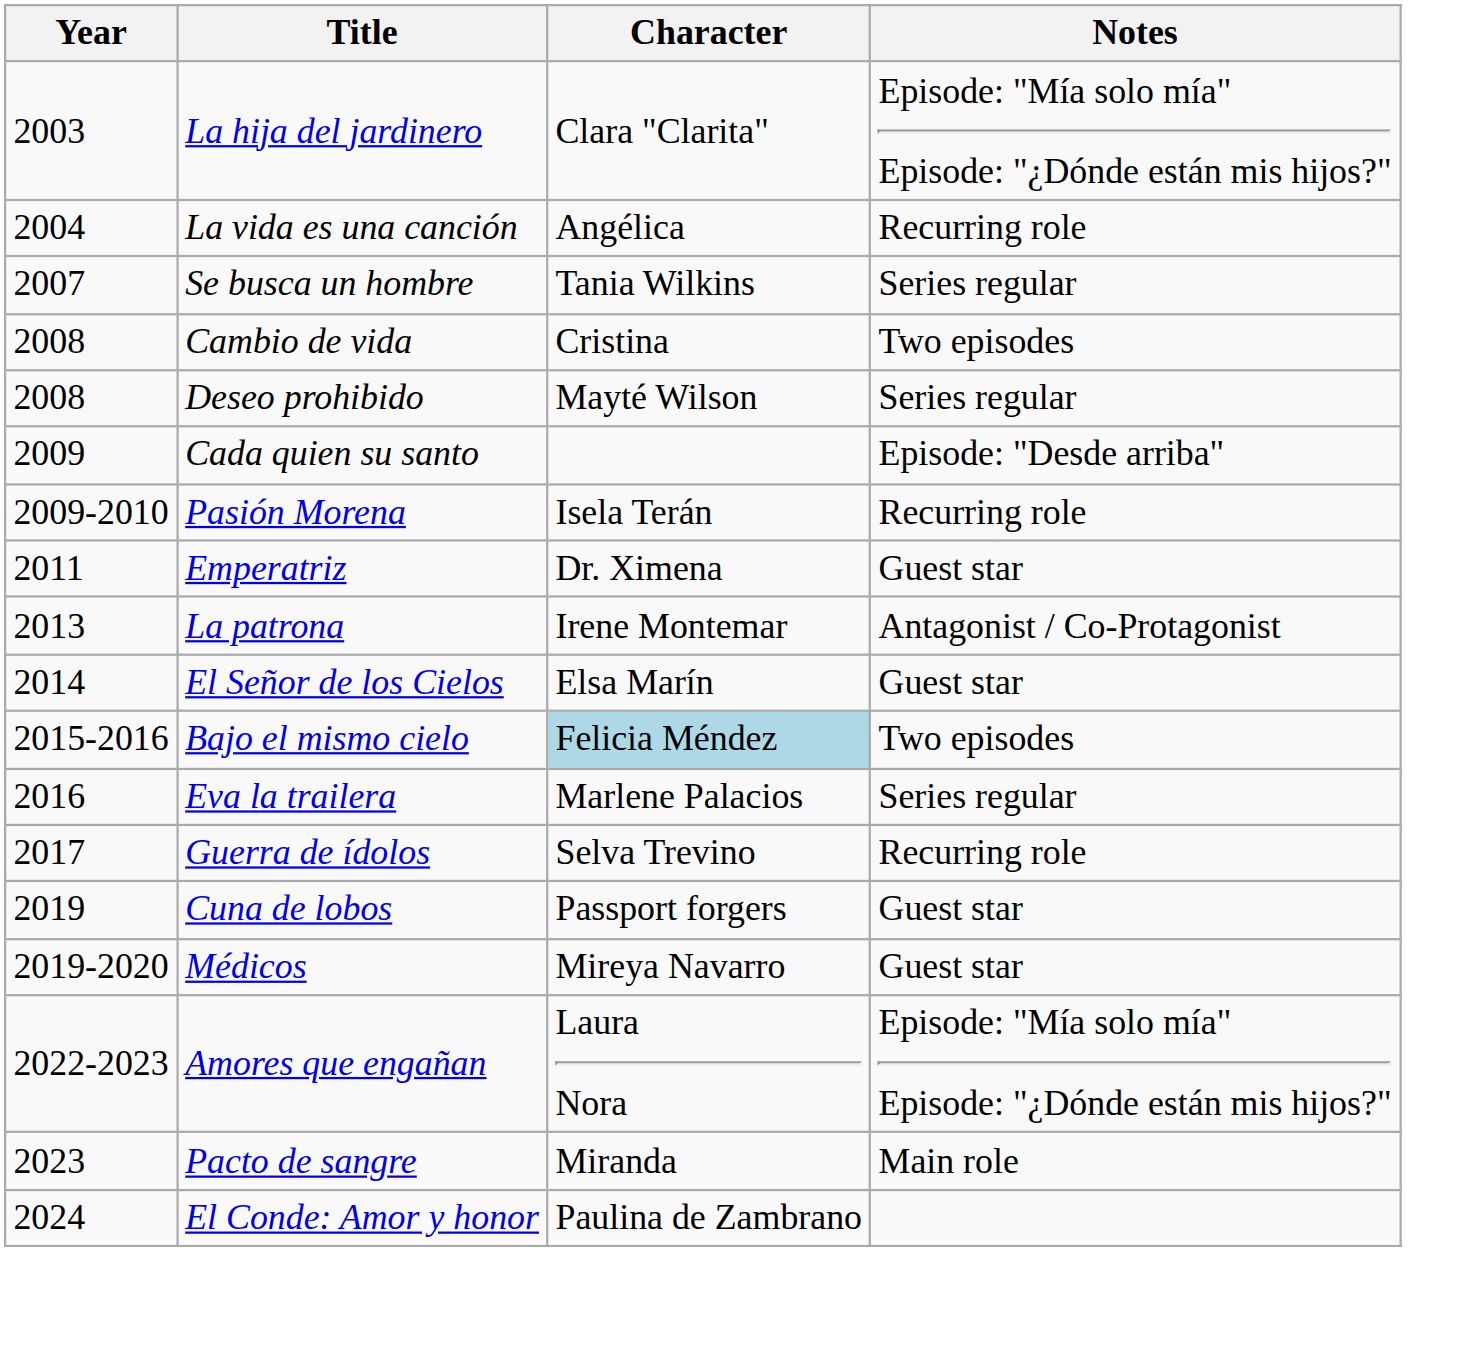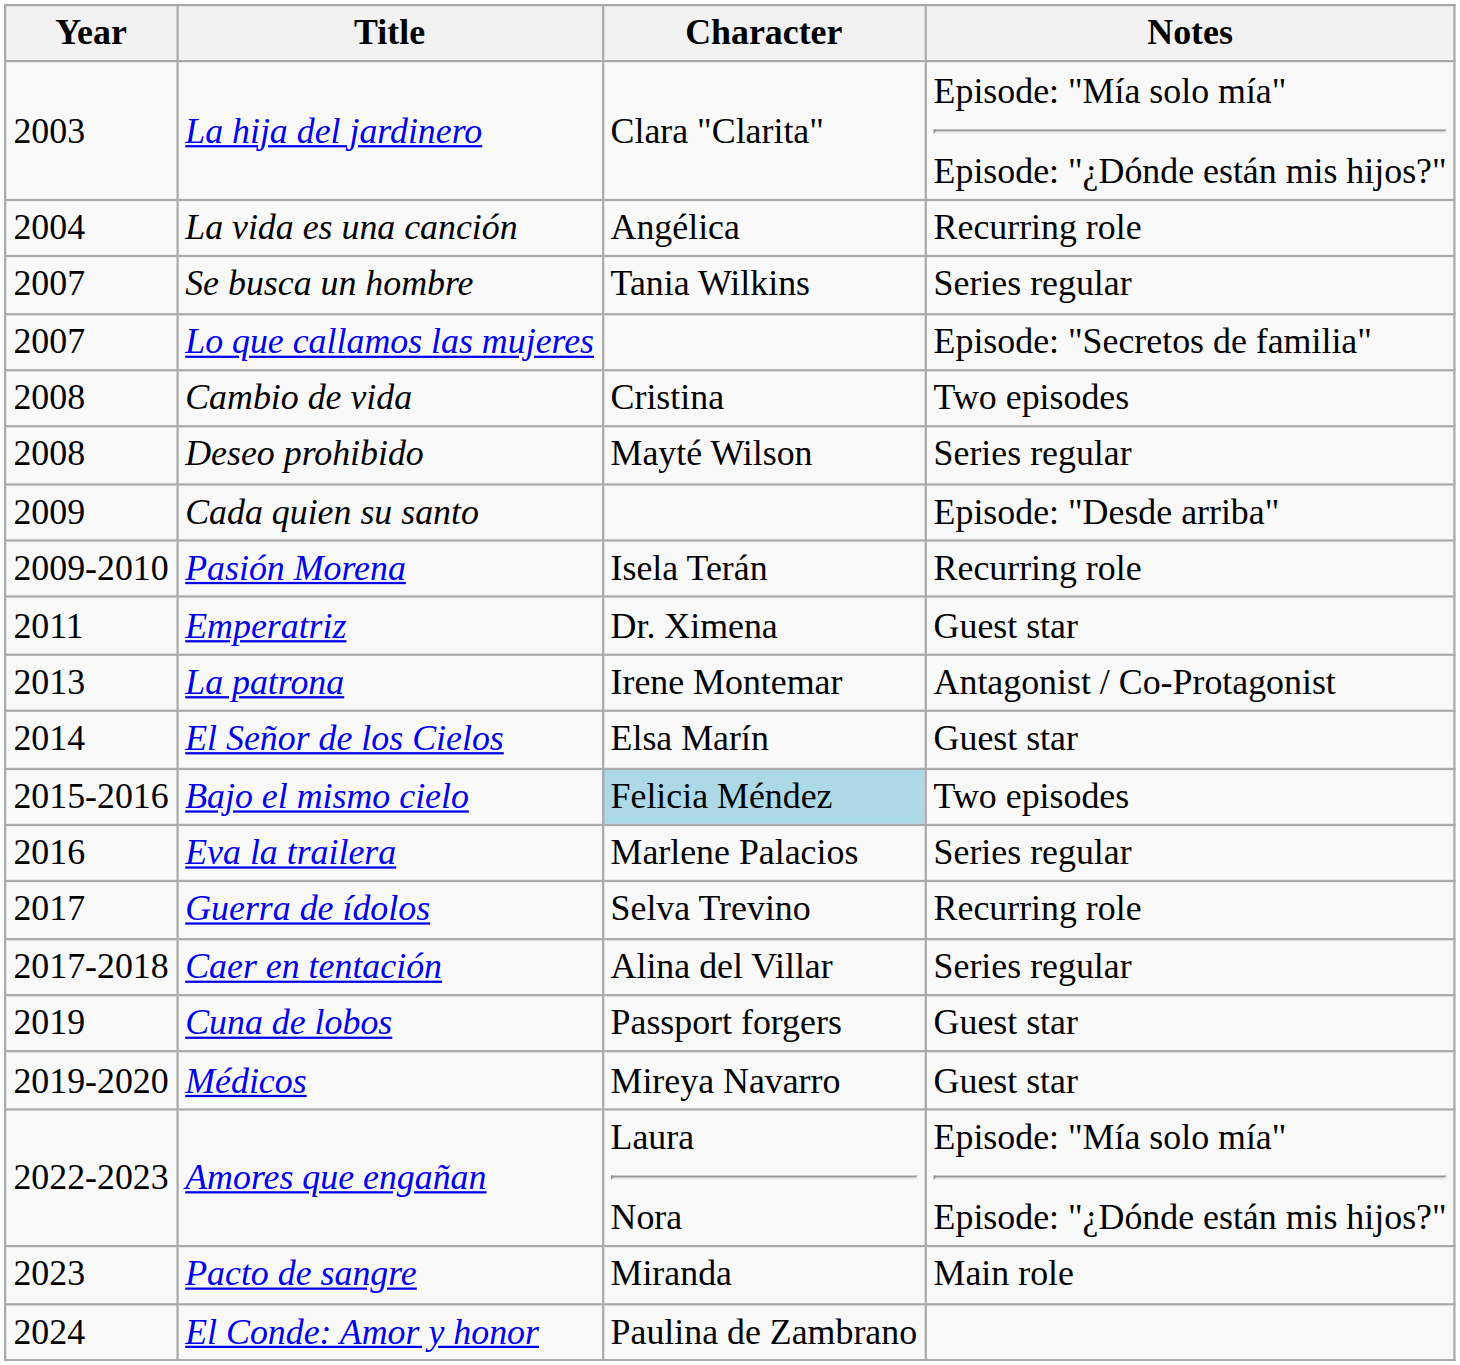+ row: 2007 | Lo que callamos las mujeres | Episode: "Secretos de familia"
+ row: 2017-2018 | Caer en tentación | Alina del Villar | Series regular
